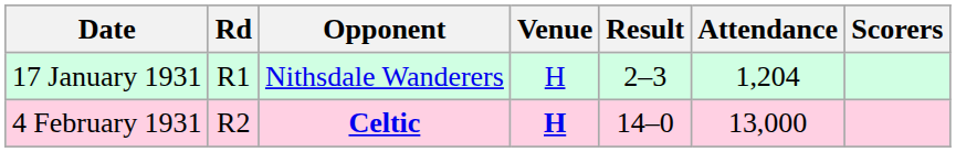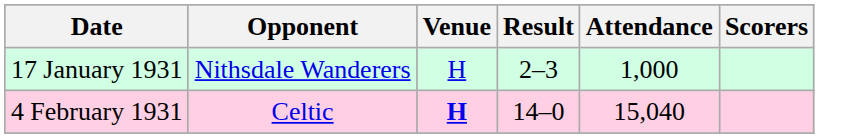- column: Rd | R1 | R2
17 January 1931 | Attendance: 1,204 -> 1,000
4 February 1931 | Opponent: bold -> normal
4 February 1931 | Attendance: 13,000 -> 15,040
